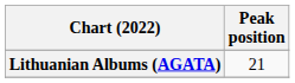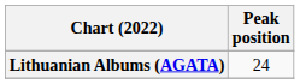Lithuanian Albums (AGATA) | Peak position: 21 -> 24
